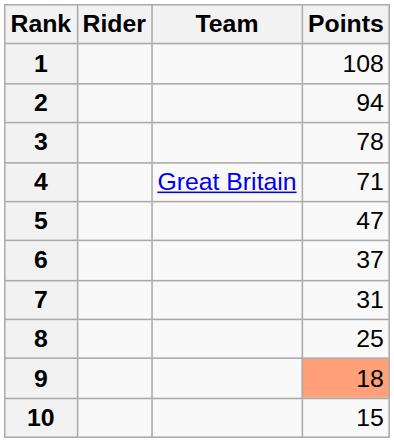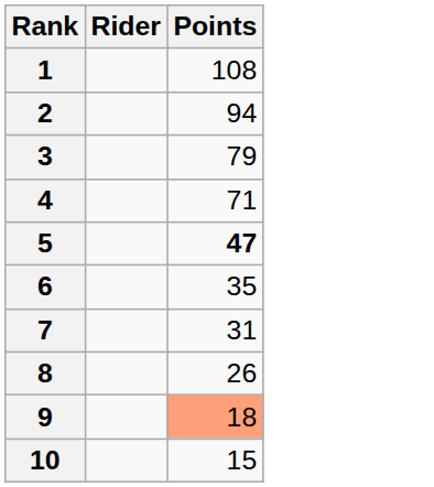- column: Team | Great Britain
3 | Points: 78 -> 79
5 | Points: normal -> bold
6 | Points: 37 -> 35
8 | Points: 25 -> 26
